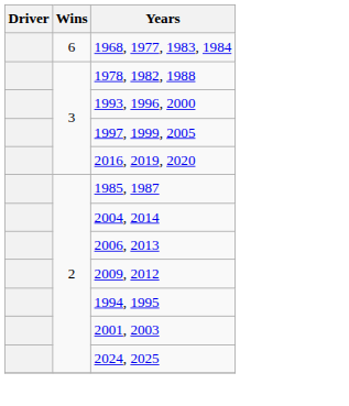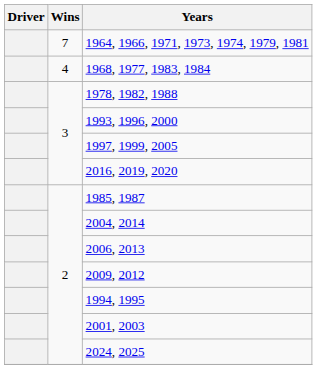+ row: 7 | 1964, 1966, 1971, 1973, 1974, 1979, 1981
1968, 1977, 1983, 1984 | Wins: 6 -> 4
